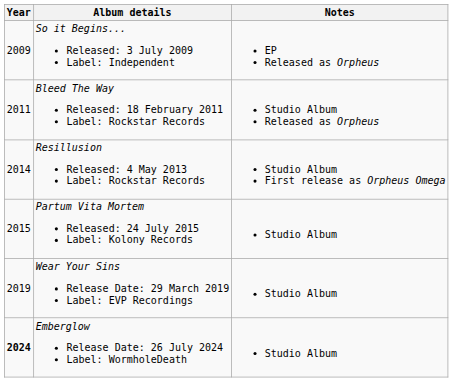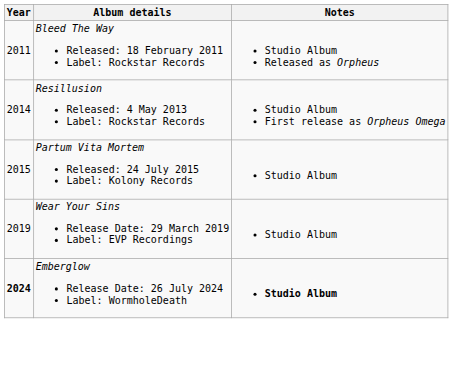- row: 2009 | So it Begins... Released: 3 July 2009 Label: Independent | EP Released as Orpheus
Emberglow Release Date: 26 July 2024 Label: WormholeDeath | Notes: normal -> bold
